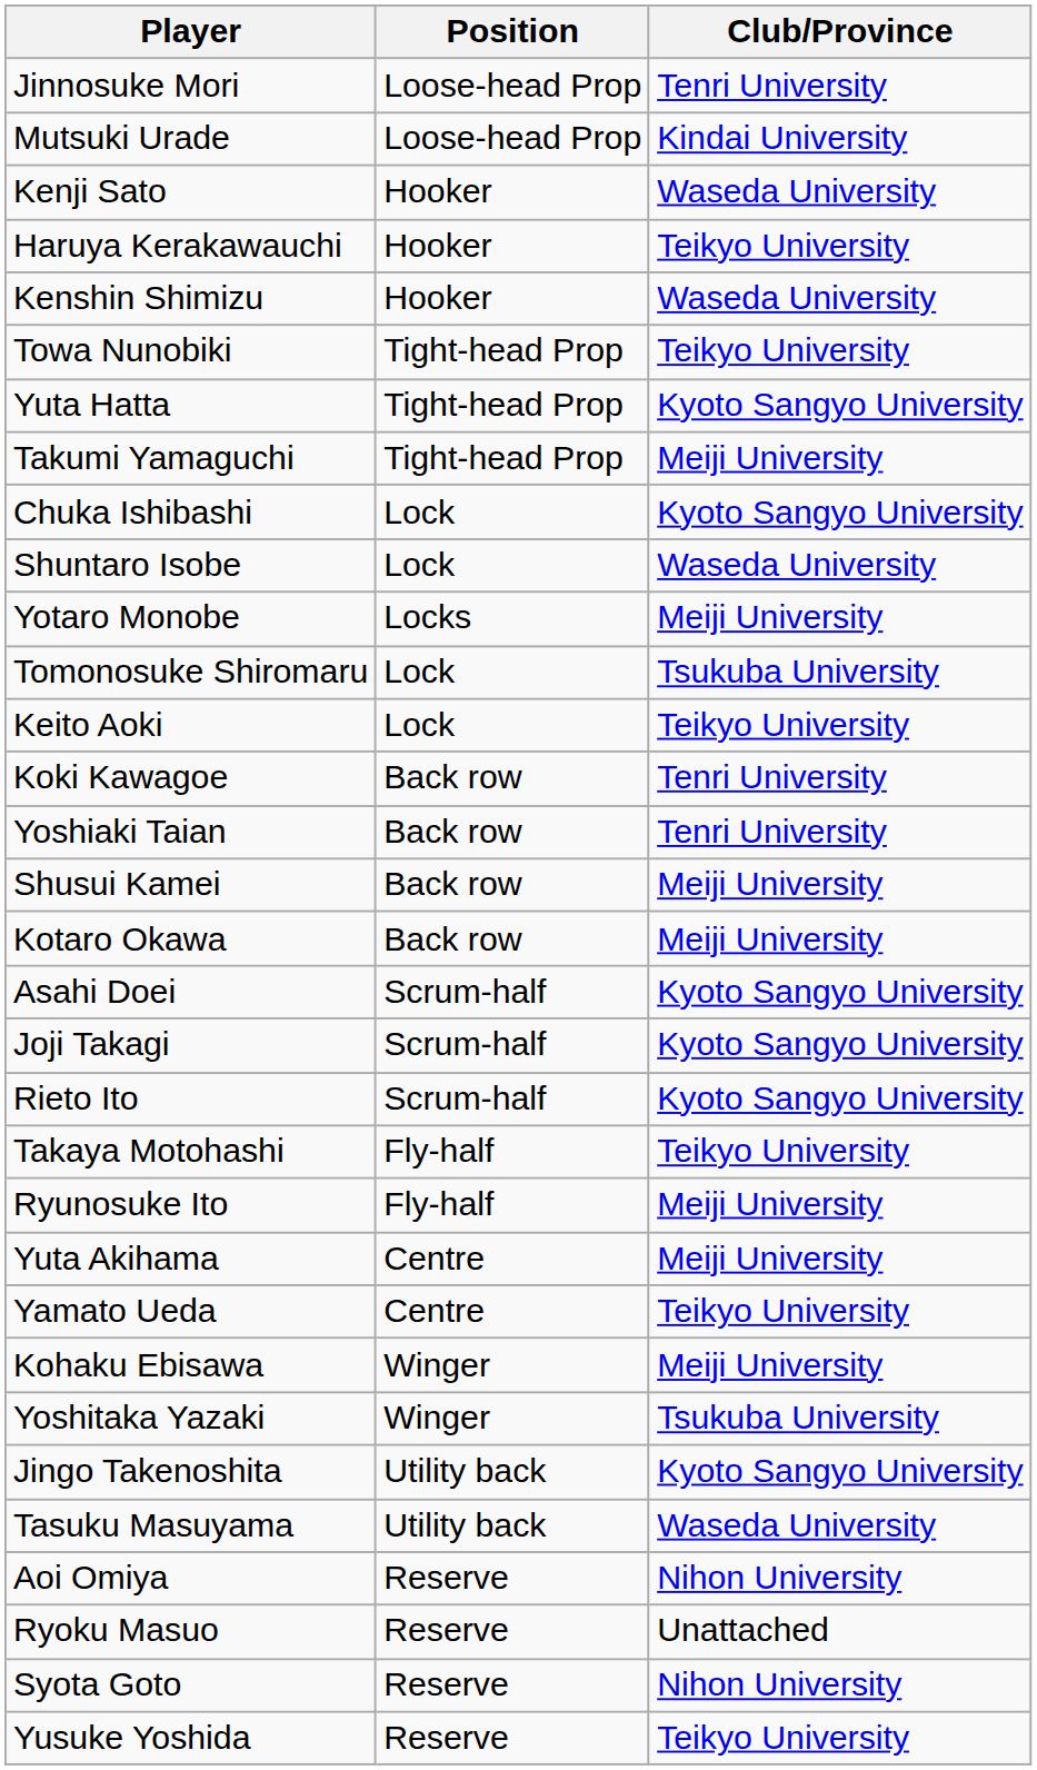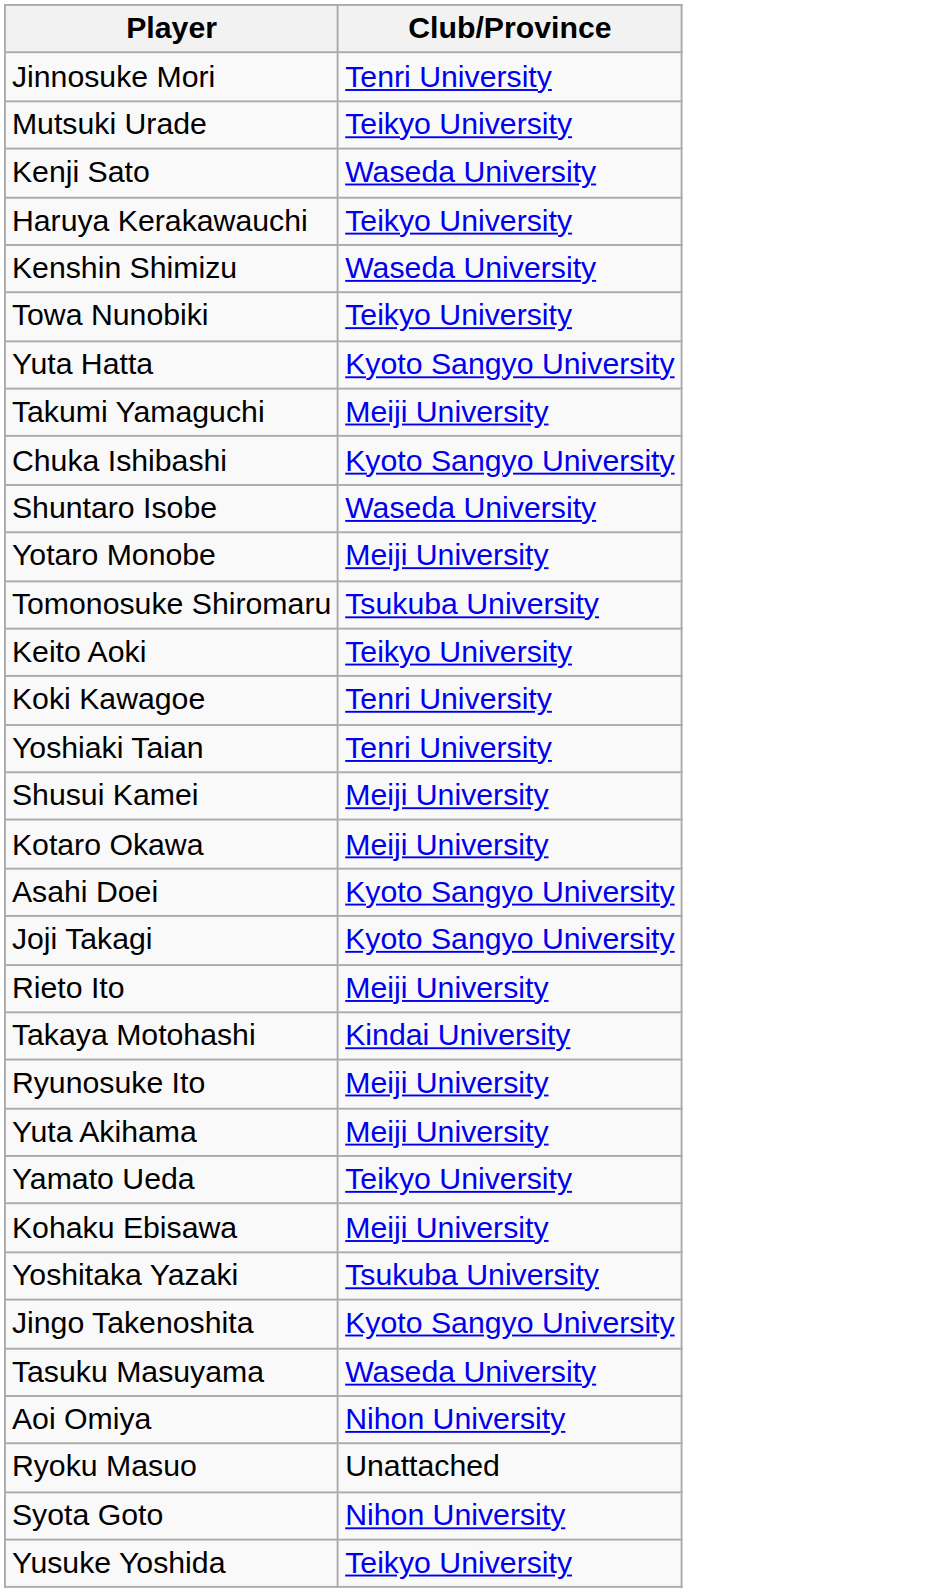- column: Position | Loose-head Prop | Loose-head Prop | Hooker | Hooker | Hooker | Tight-head Prop | Tight-head Prop | Tight-head Prop | Lock | Lock | Locks | Lock | Lock | Back row | Back row | Back row | Back row | Scrum-half | Scrum-half | Scrum-half | Fly-half | Fly-half | Centre | Centre | Winger | Winger | Utility back | Utility back | Reserve | Reserve | Reserve | Reserve
Mutsuki Urade | Club/Province: Kindai University -> Teikyo University
Rieto Ito | Club/Province: Kyoto Sangyo University -> Meiji University
Takaya Motohashi | Club/Province: Teikyo University -> Kindai University
